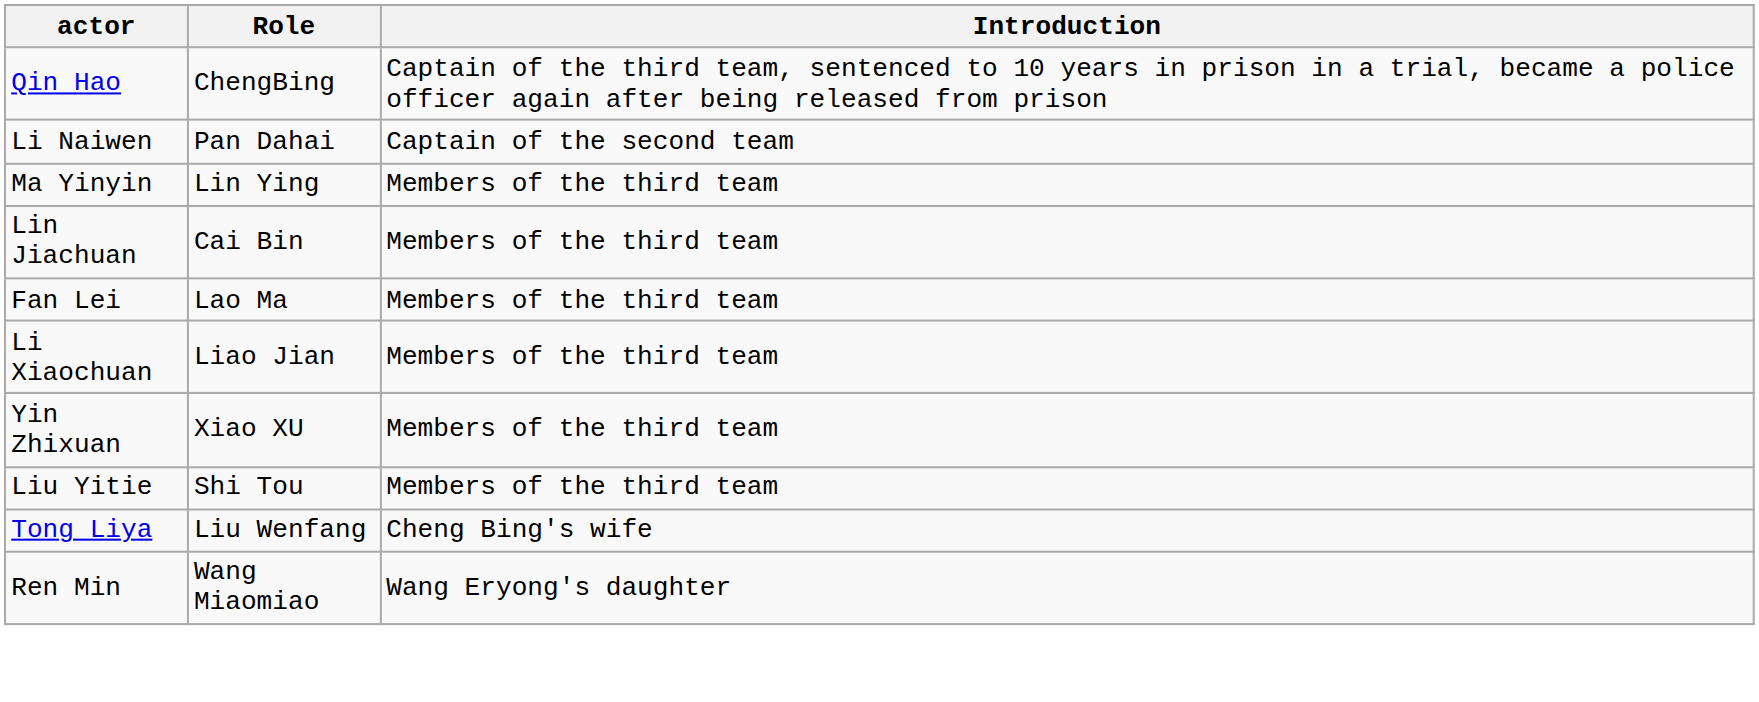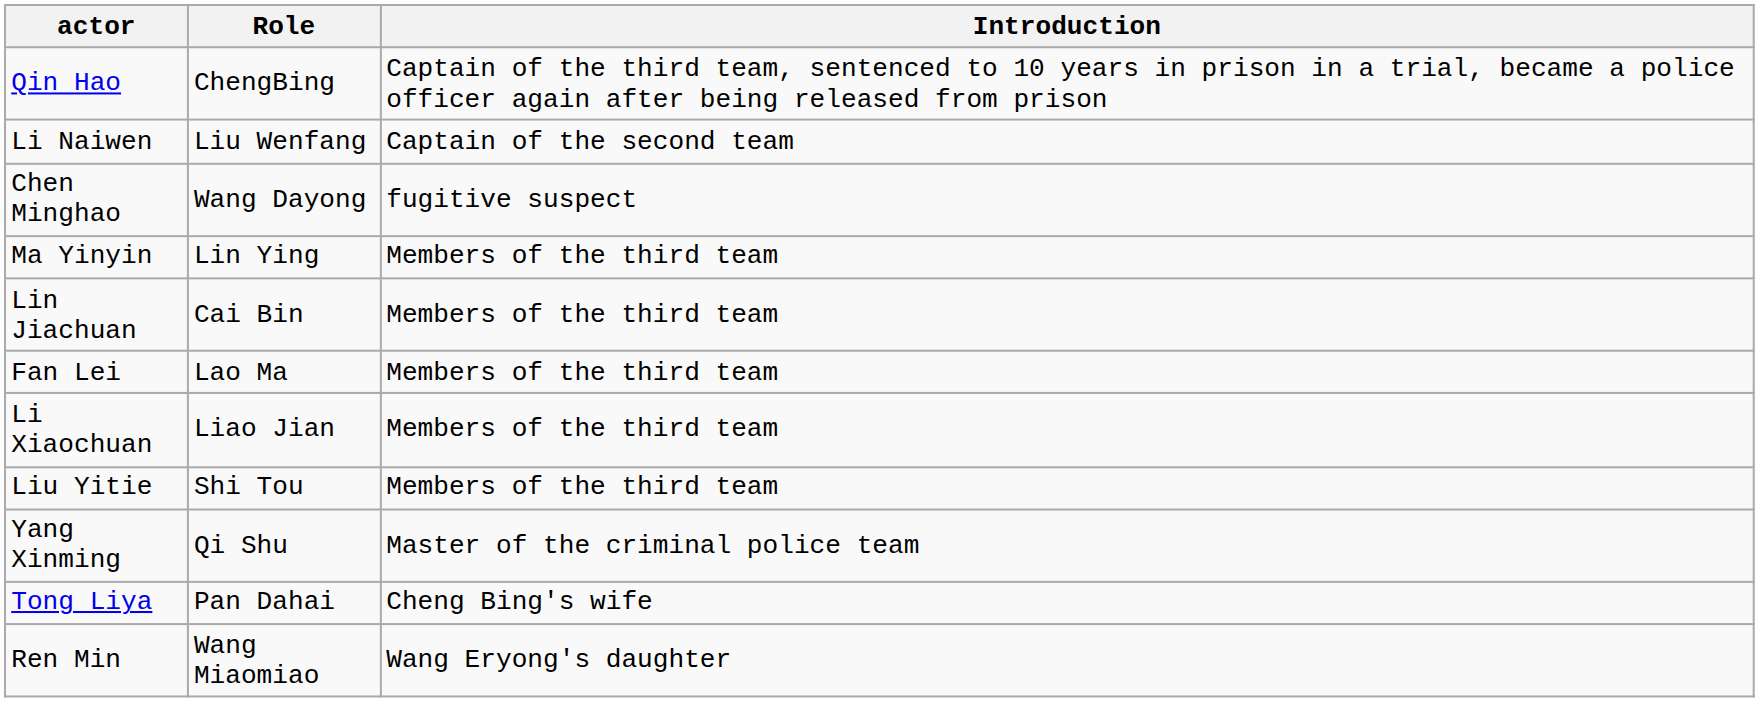Li Naiwen | Role: Pan Dahai -> Liu Wenfang
+ row: Chen Minghao | Wang Dayong | fugitive suspect
- row: Yin Zhixuan | Xiao XU | Members of the third team
+ row: Yang Xinming | Qi Shu | Master of the criminal police team
Tong Liya | Role: Liu Wenfang -> Pan Dahai
